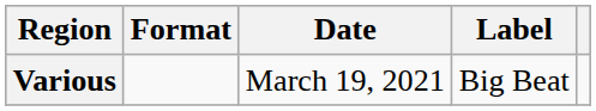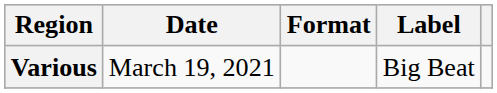columns swapped: Date <-> Format
